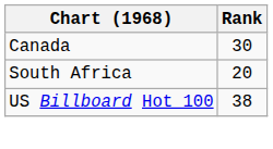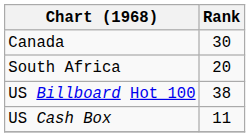+ row: US Cash Box | 11
